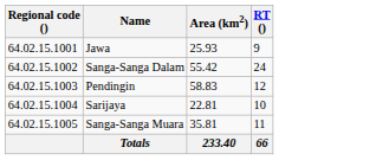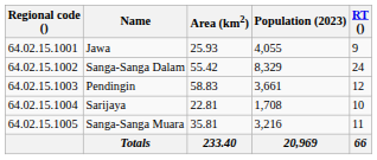+ column: Population (2023) | 4,055 | 8,329 | 3,661 | 1,708 | 3,216 | 20,969
